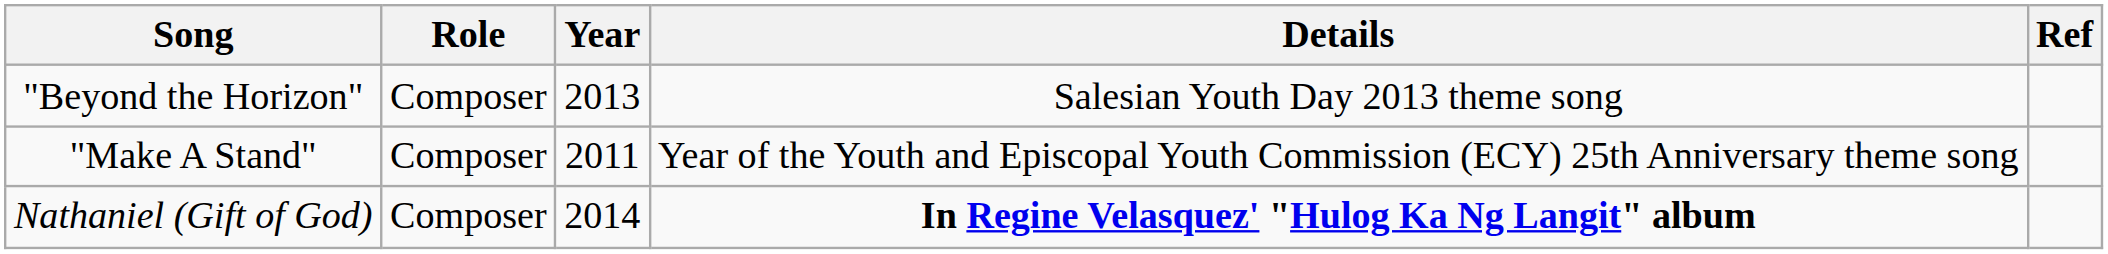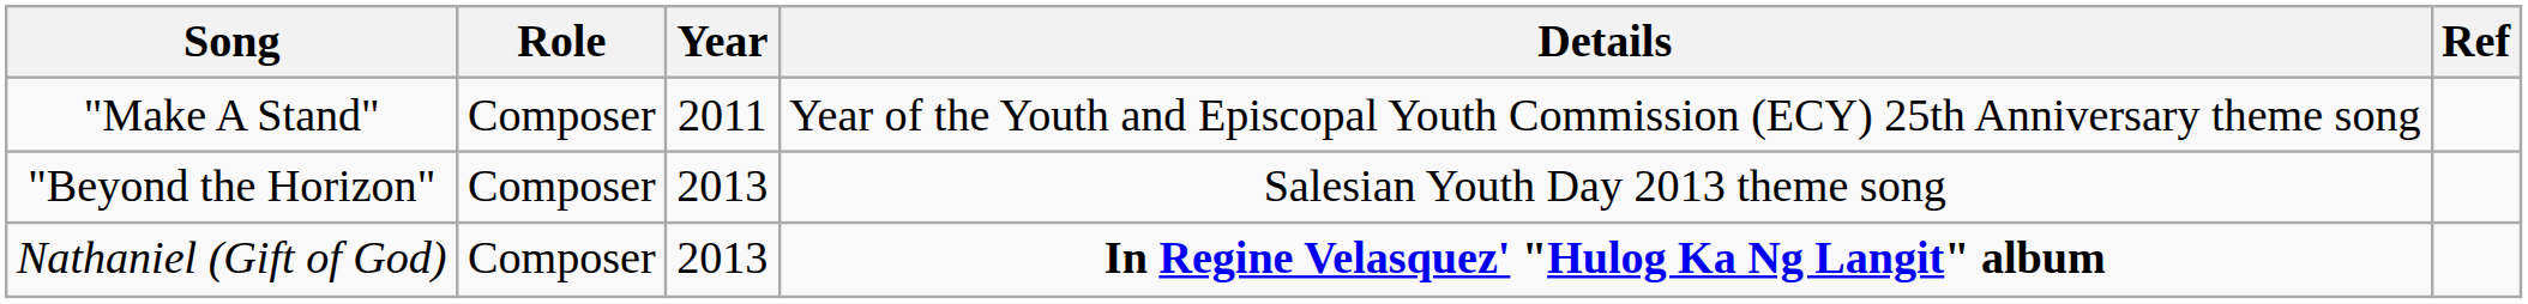rows swapped: "Make A Stand" <-> "Beyond the Horizon"
Nathaniel (Gift of God) | Year: 2014 -> 2013
